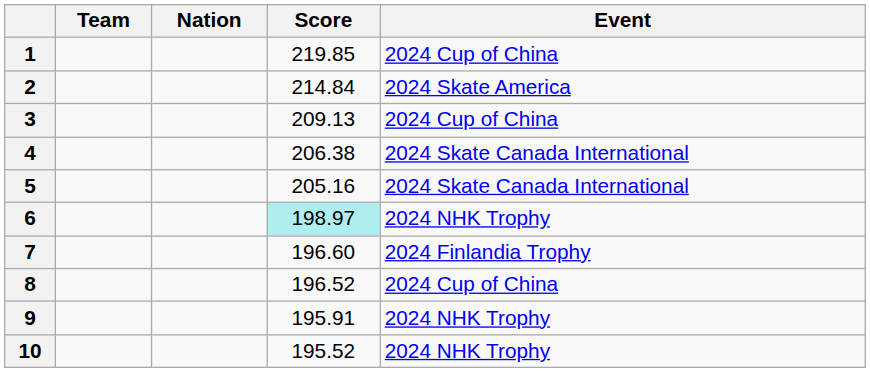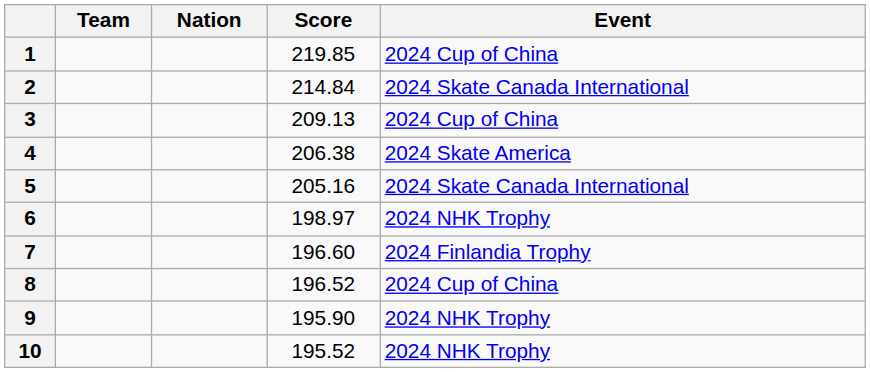2 | Event: 2024 Skate America -> 2024 Skate Canada International
4 | Event: 2024 Skate Canada International -> 2024 Skate America
6 | Score: paleturquoise background -> no background
9 | Score: 195.91 -> 195.90
